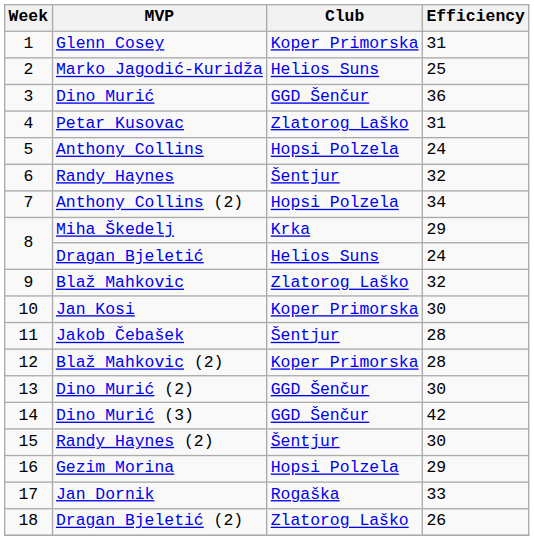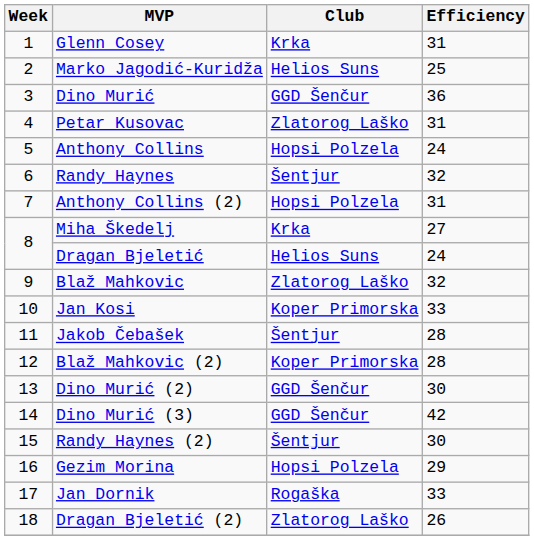Glenn Cosey | Club: Koper Primorska -> Krka
Anthony Collins (2) | Efficiency: 34 -> 31
Miha Škedelj | Efficiency: 29 -> 27
Jan Kosi | Efficiency: 30 -> 33
